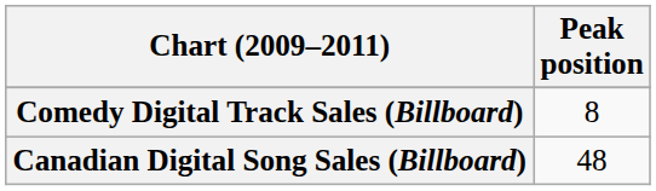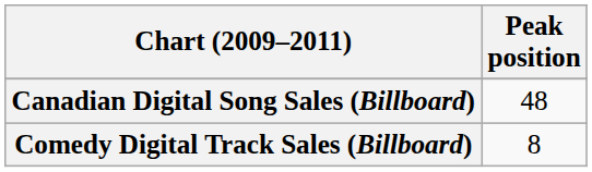rows swapped: Canadian Digital Song Sales (Billboard) <-> Comedy Digital Track Sales (Billboard)
